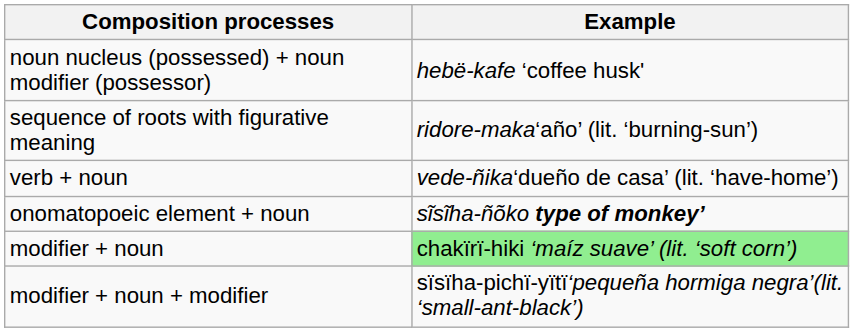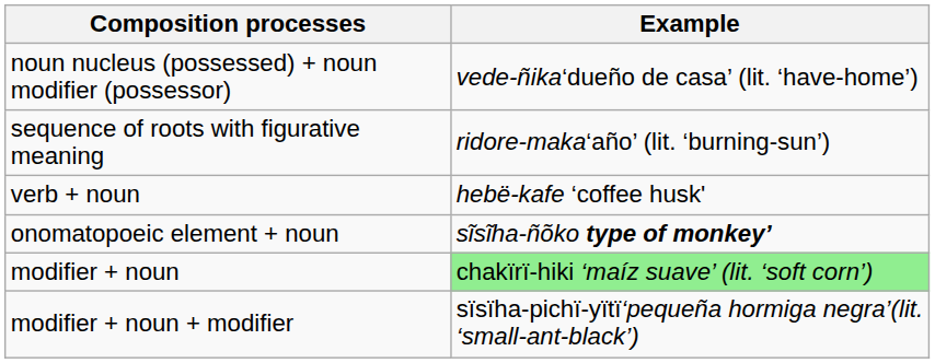noun nucleus (possessed) + noun modifier (possessor) | Example: hebë-kafe ‘coffee husk' -> vede-ñika‘dueño de casa’ (lit. ‘have-home’)
verb + noun | Example: vede-ñika‘dueño de casa’ (lit. ‘have-home’) -> hebë-kafe ‘coffee husk'
